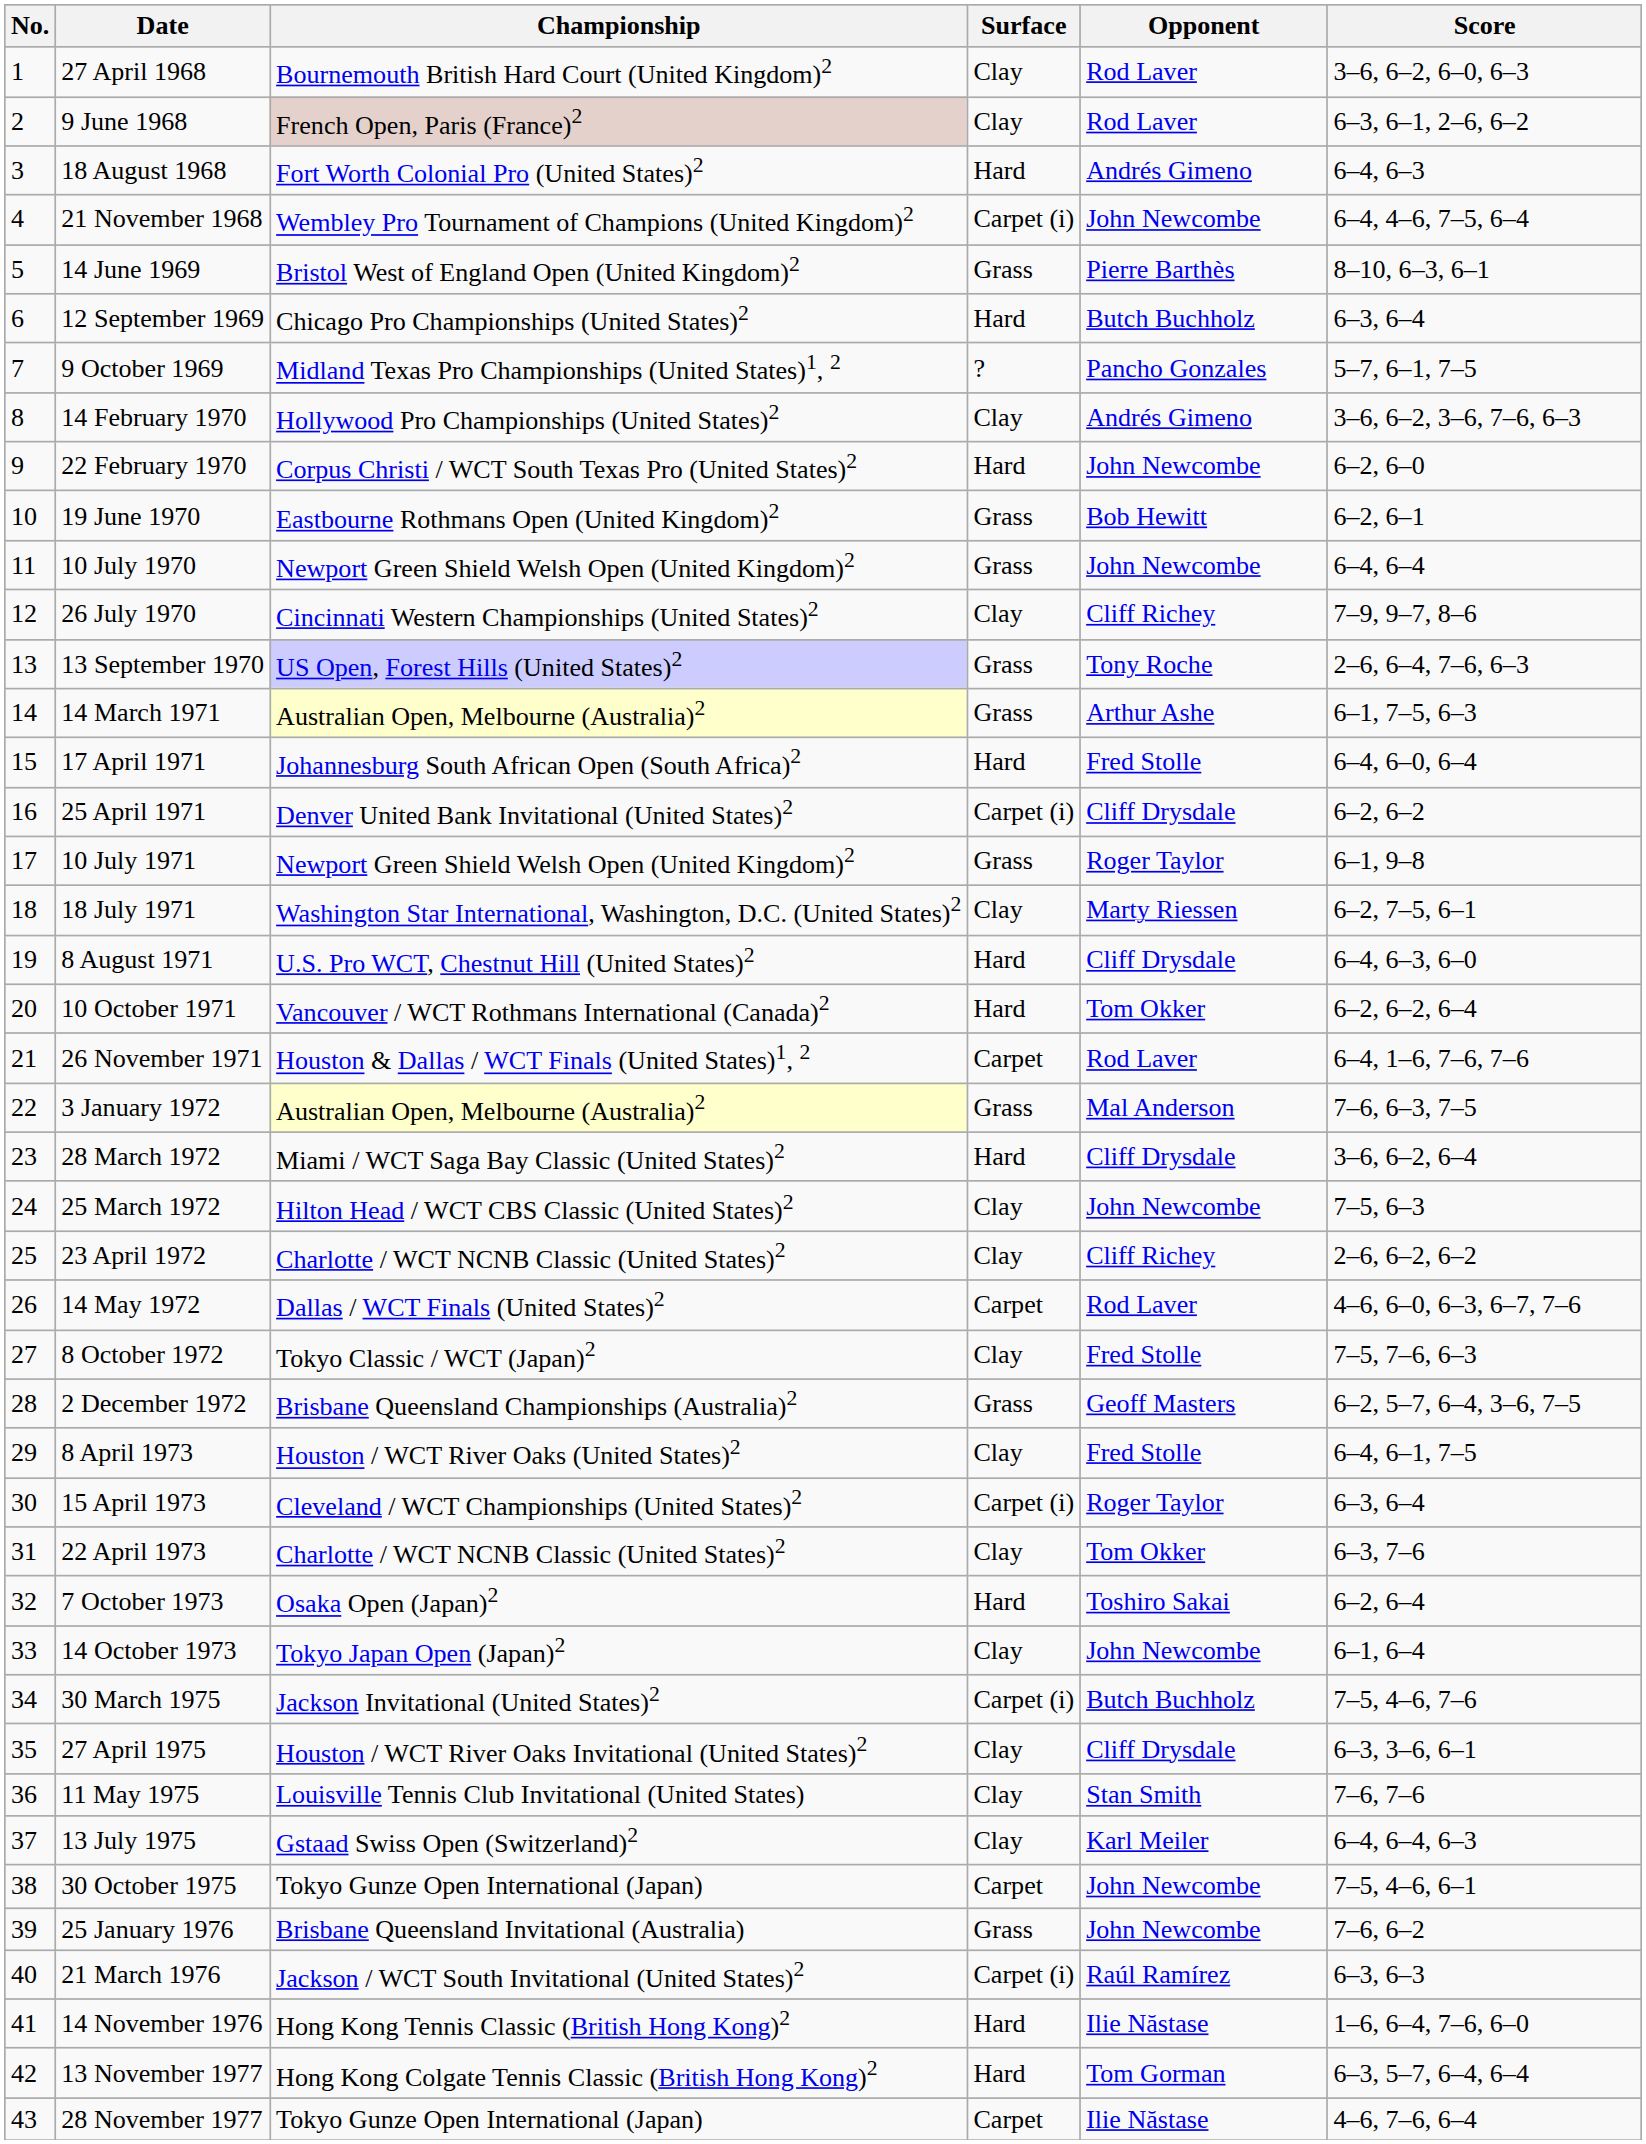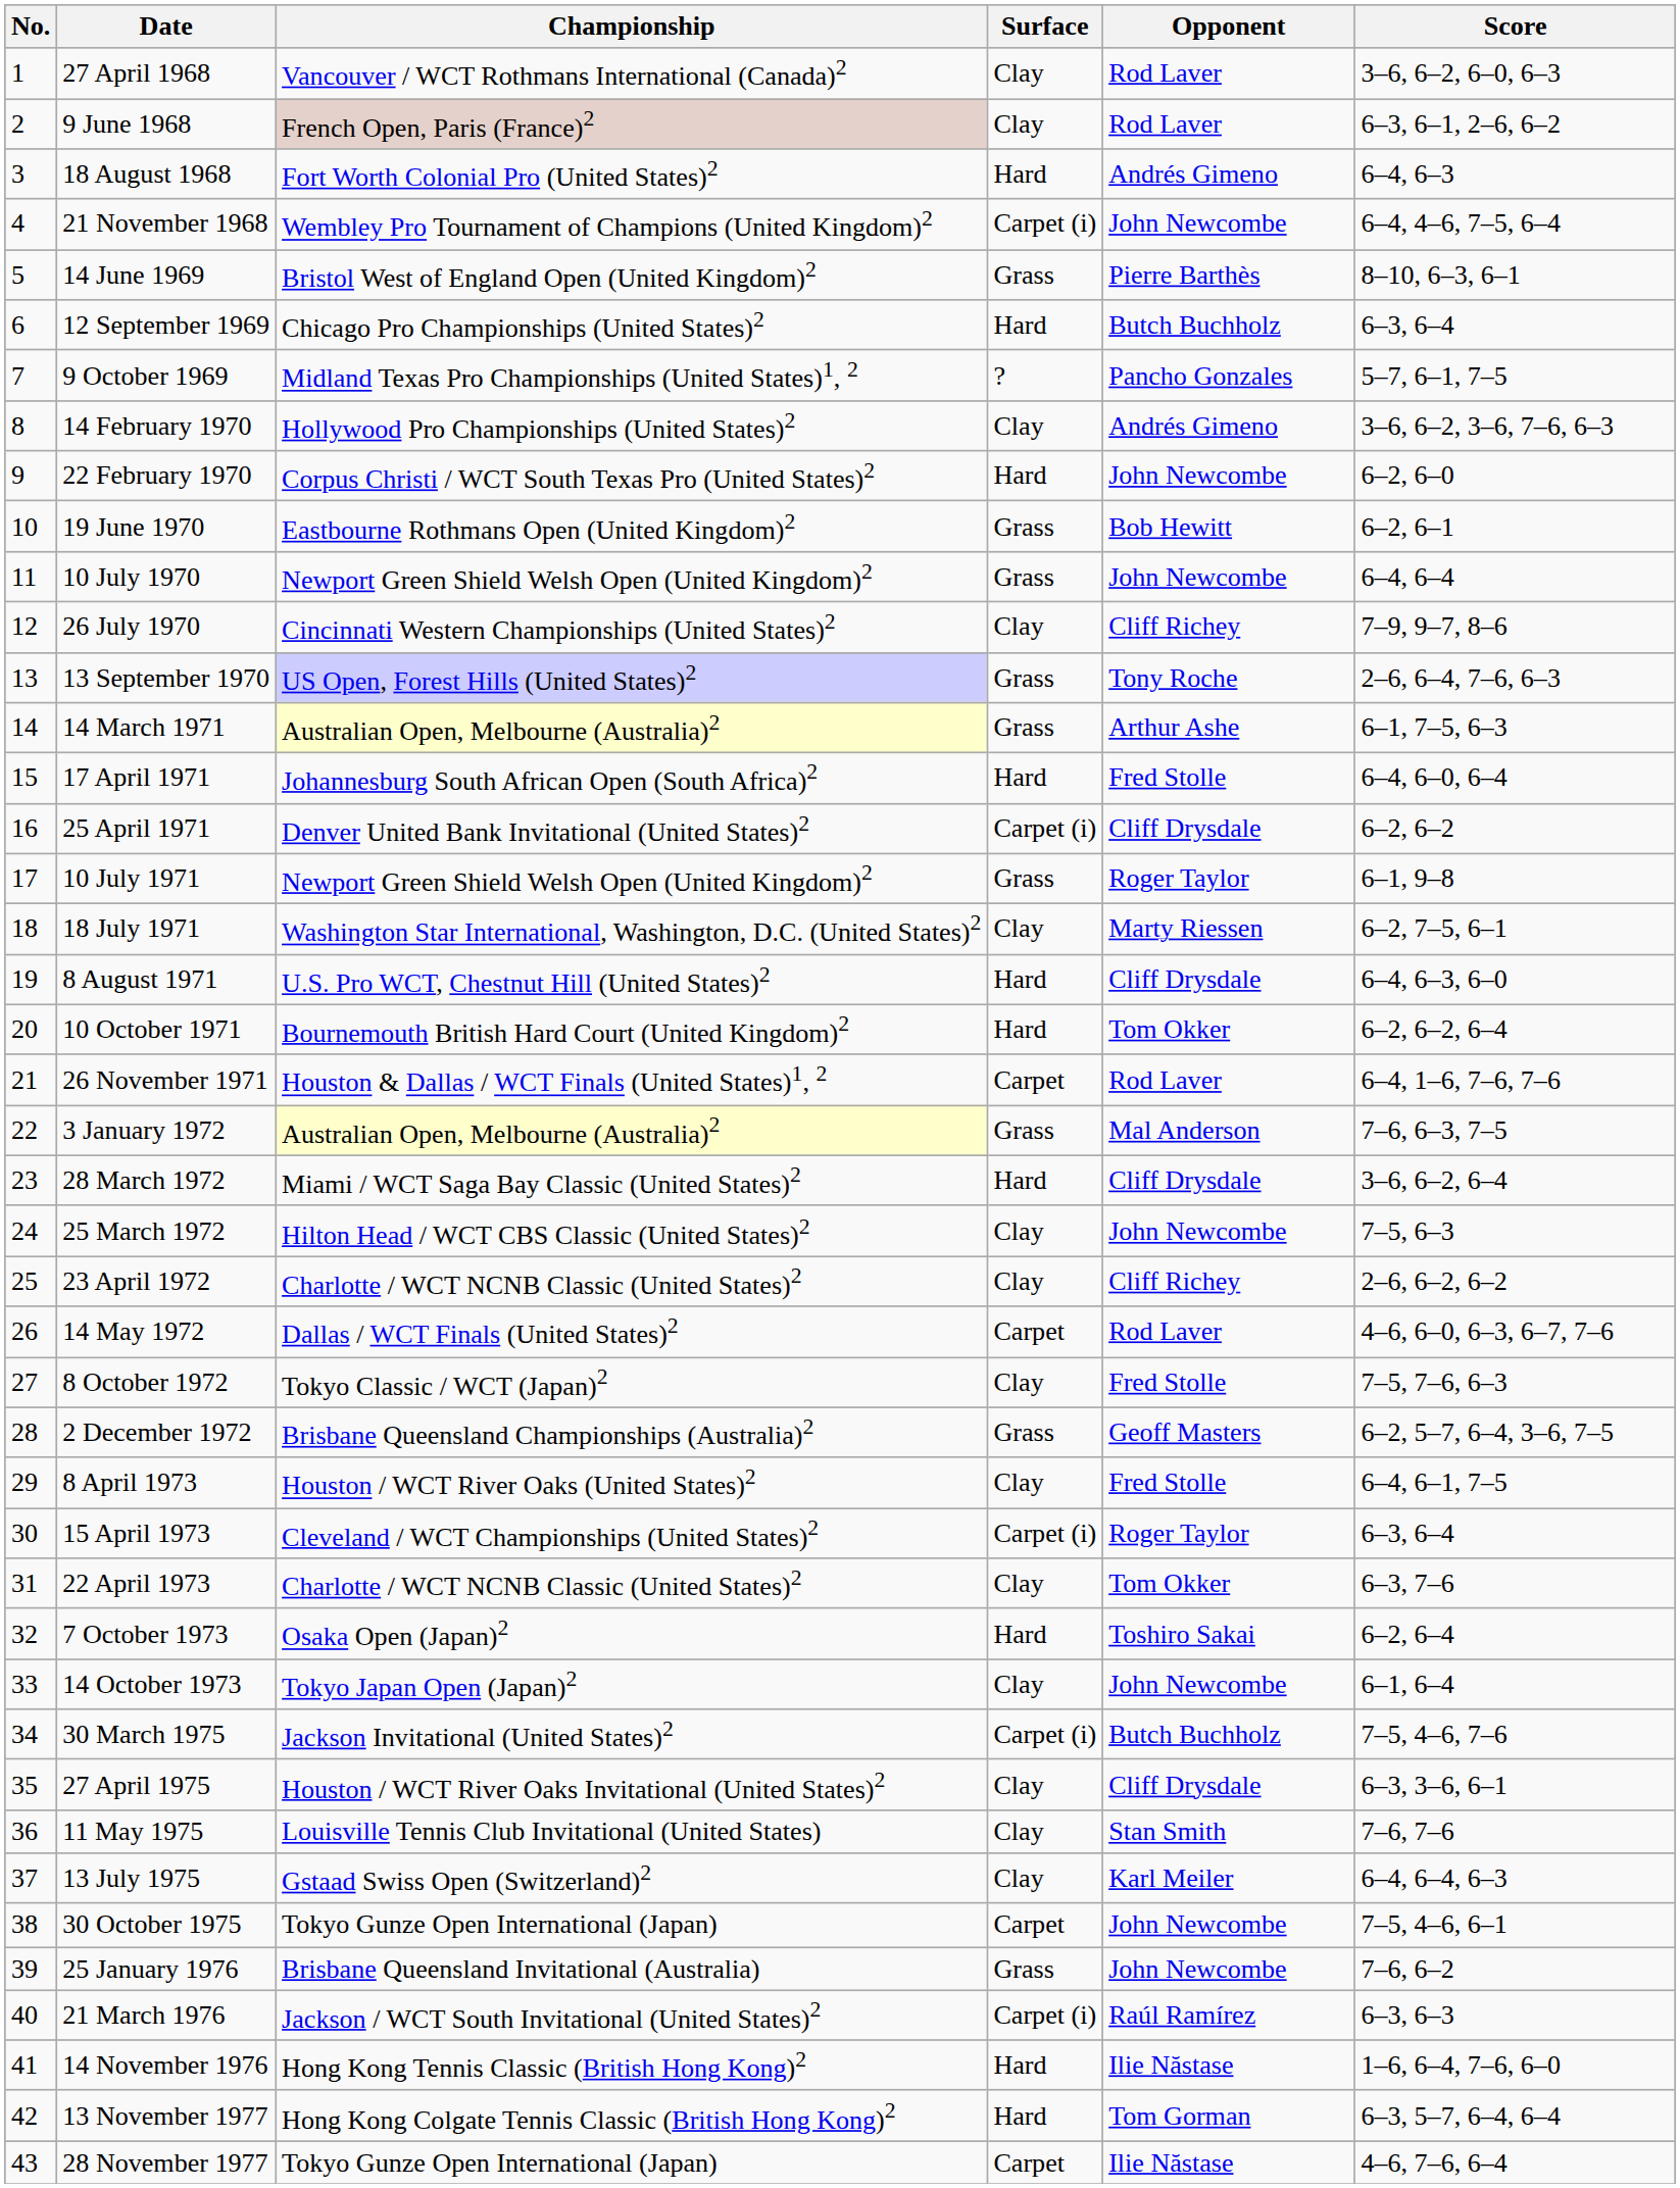27 April 1968 | Championship: Bournemouth British Hard Court (United Kingdom)2 -> Vancouver / WCT Rothmans International (Canada)2
10 October 1971 | Championship: Vancouver / WCT Rothmans International (Canada)2 -> Bournemouth British Hard Court (United Kingdom)2
